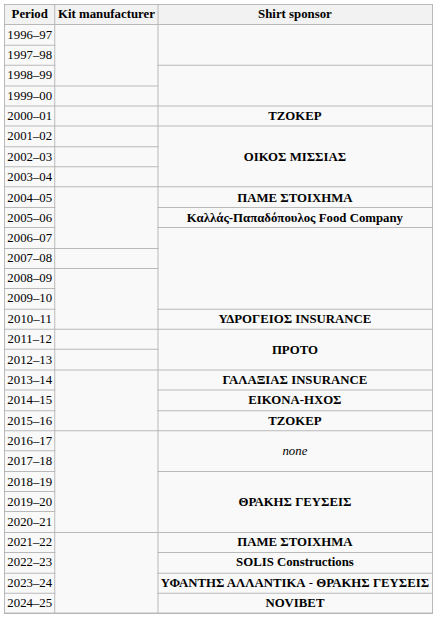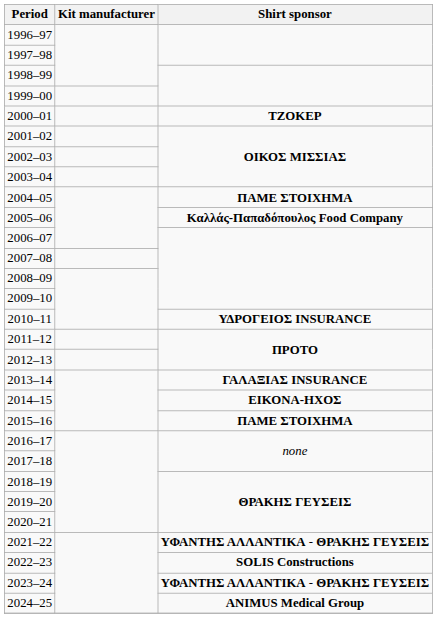2015–16 | Shirt sponsor: ΤΖΟΚΕΡ -> ΠΑΜΕ ΣΤΟΙΧΗΜΑ
2021–22 | Shirt sponsor: ΠΑΜΕ ΣΤΟΙΧΗΜΑ -> ΥΦΑΝΤΗΣ ΑΛΛΑΝΤΙΚΑ - ΘΡΑΚΗΣ ΓΕΥΣΕΙΣ
2024–25 | Shirt sponsor: NOVIBET -> ANIMUS Medical Group
